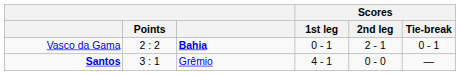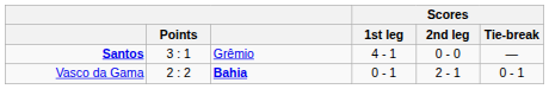rows swapped: Santos <-> Vasco da Gama
